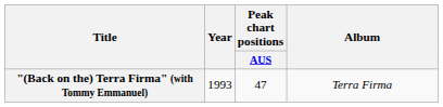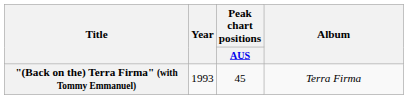"(Back on the) Terra Firma" (with Tommy Emmanuel) | Peak chart positions / AUS: 47 -> 45
